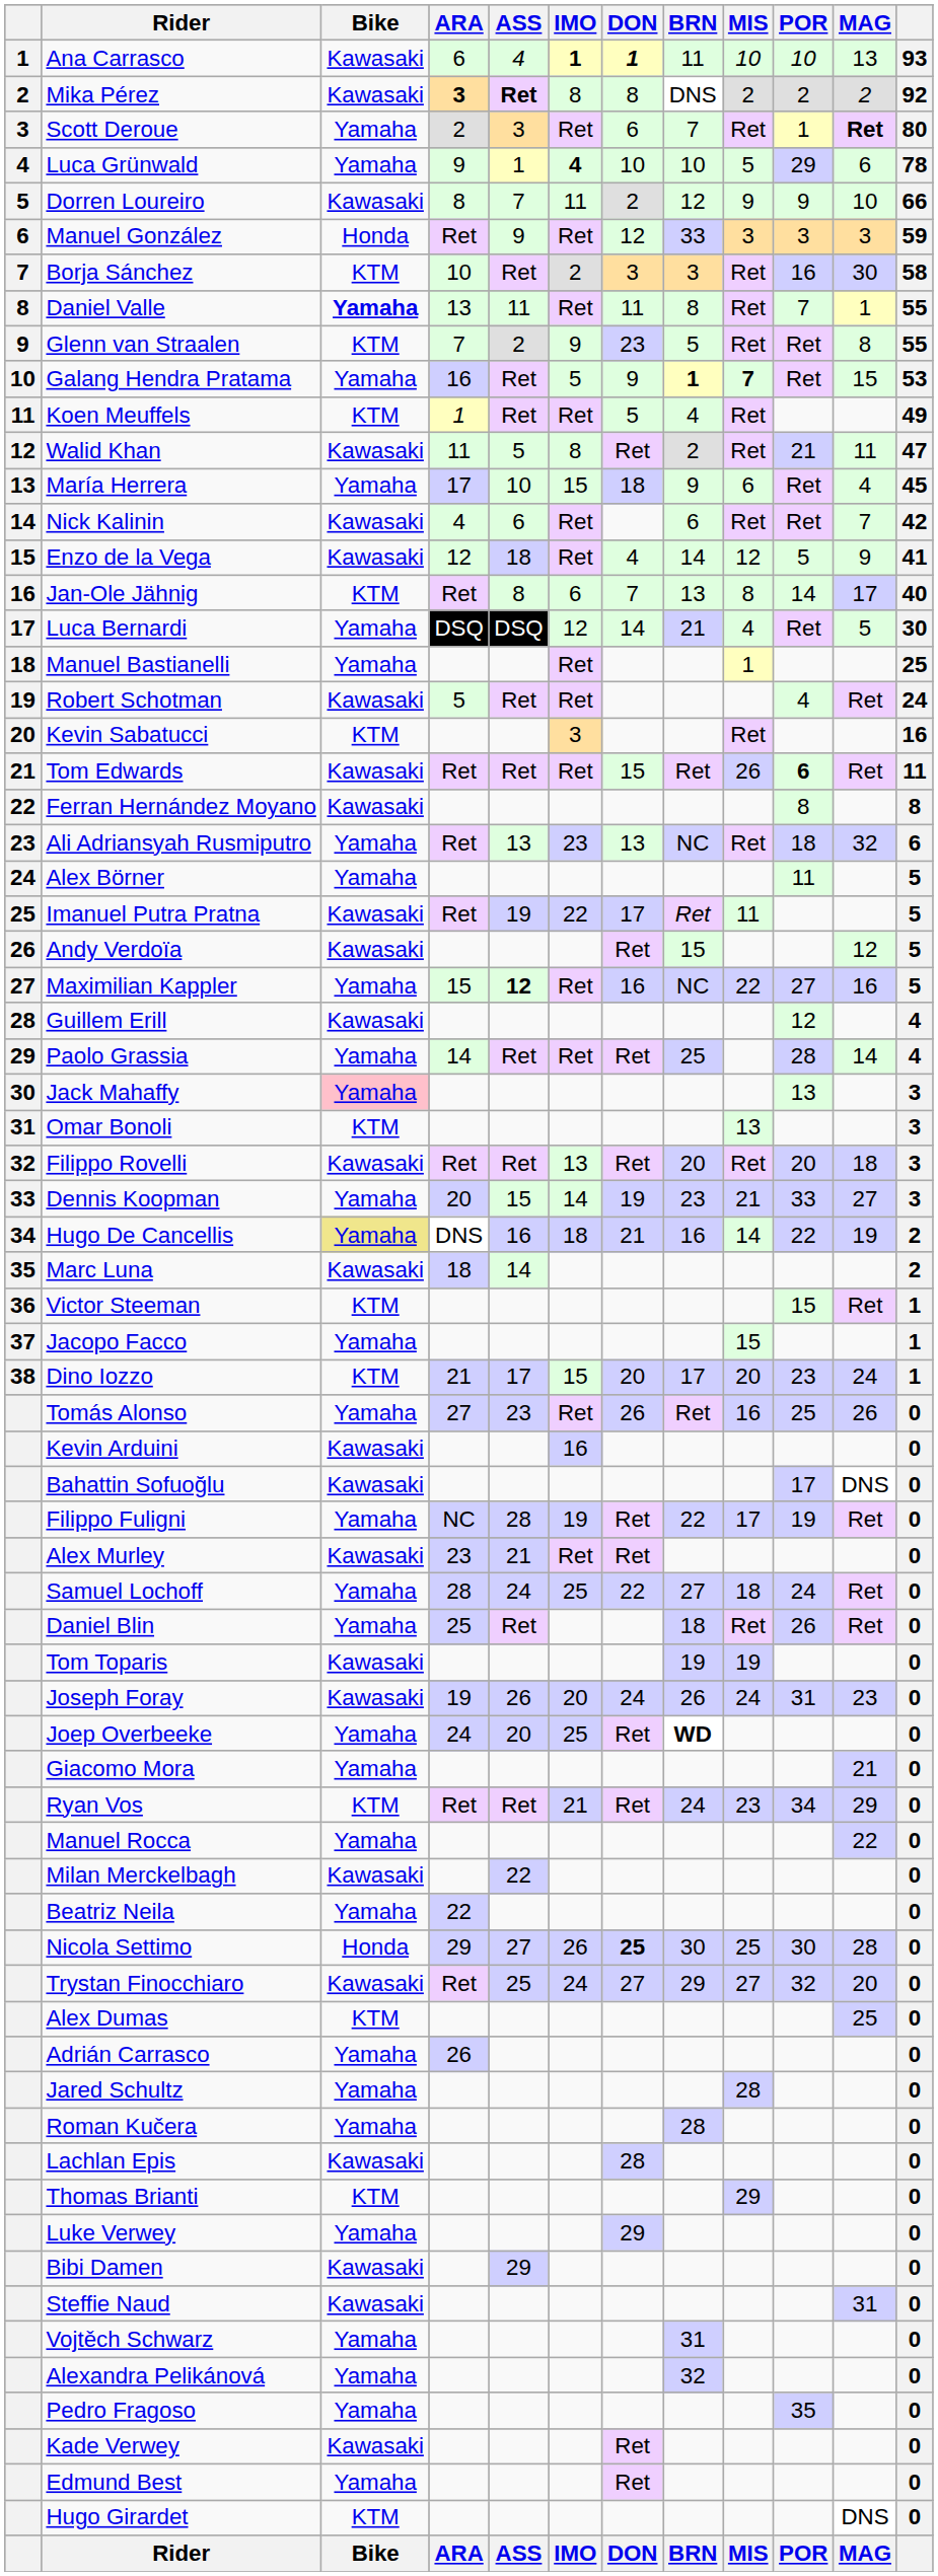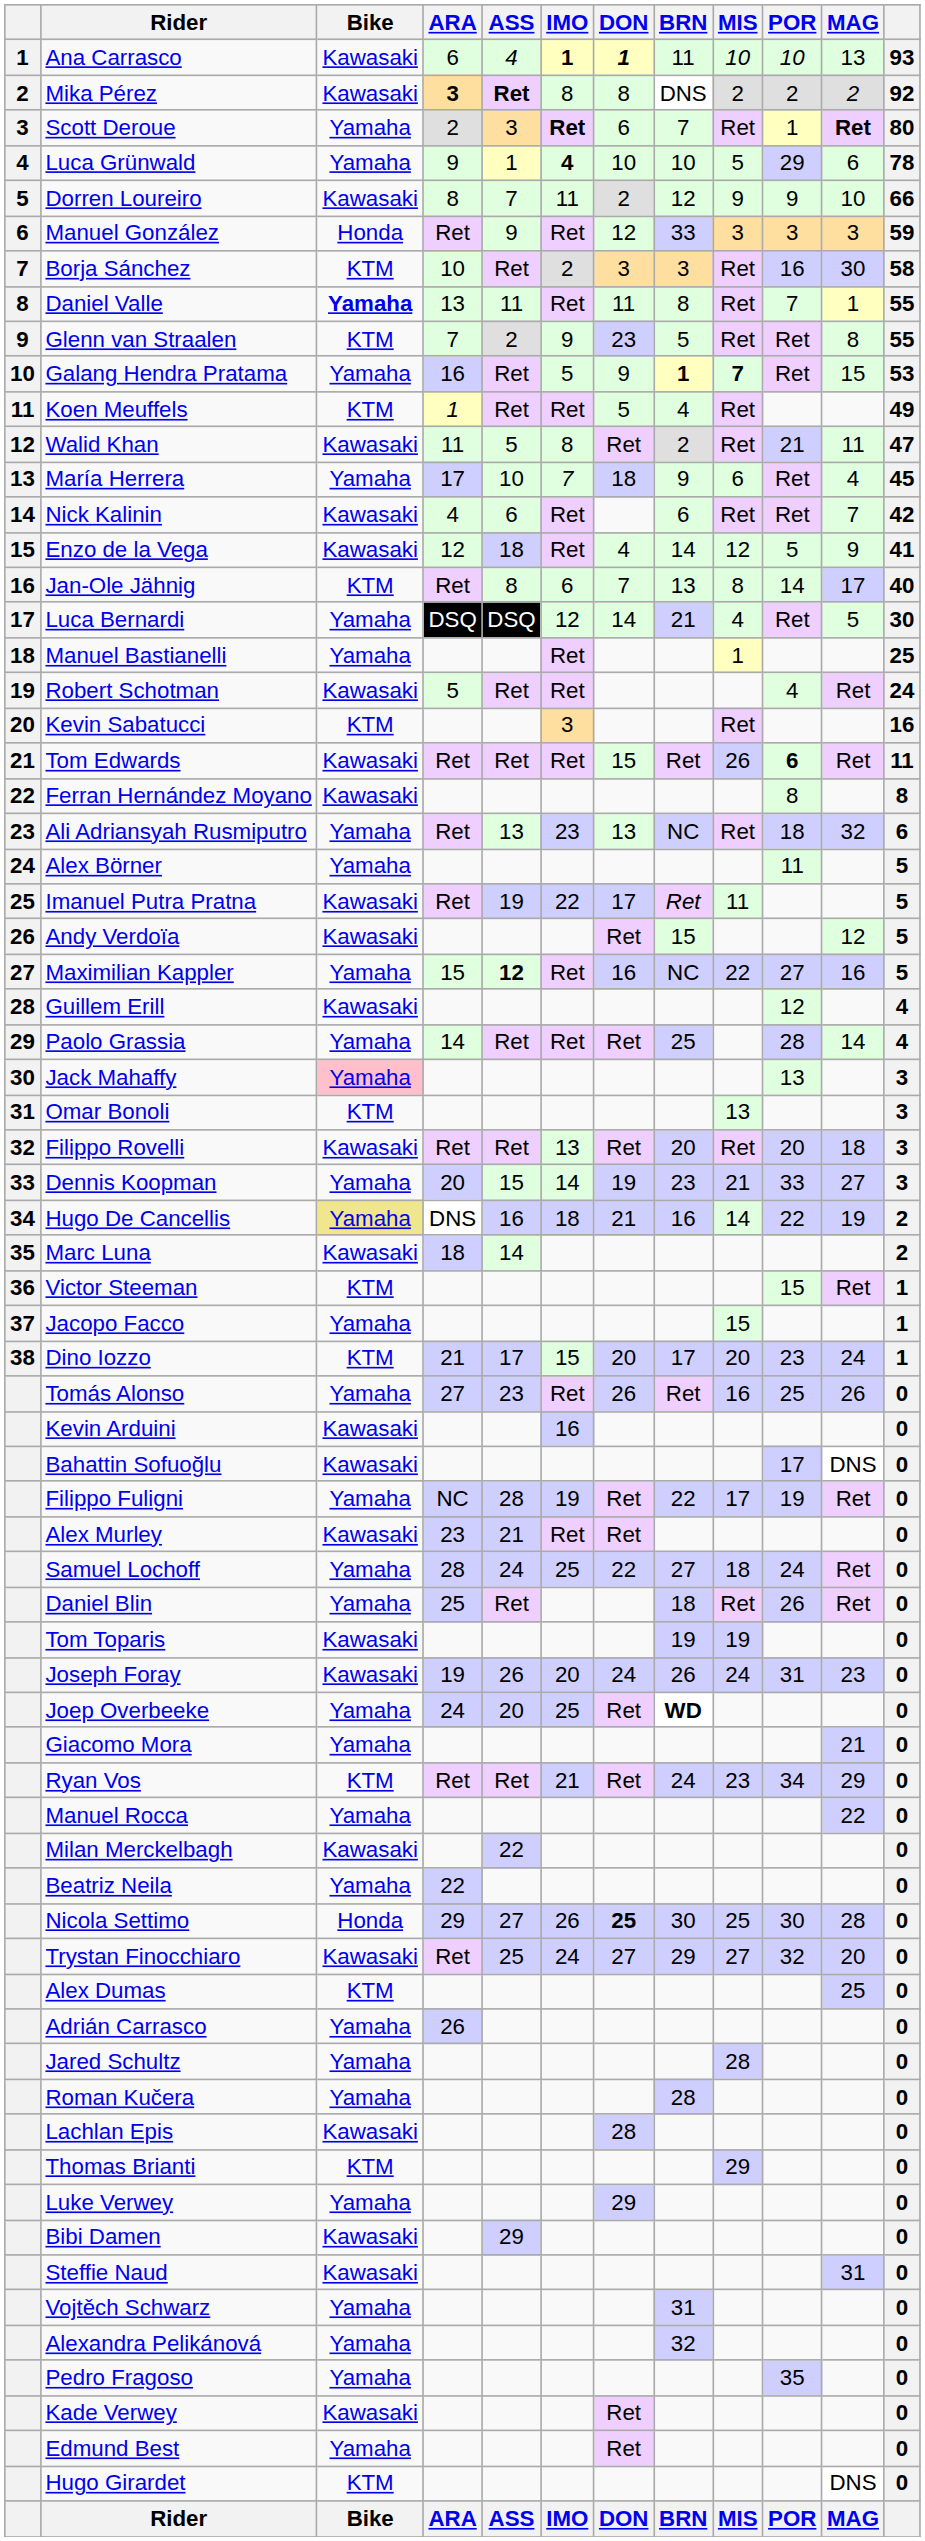Scott Deroue | IMO: normal -> bold
María Herrera | IMO: 15 -> 7
